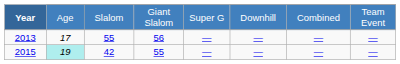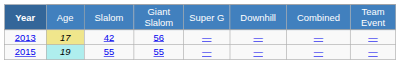2013 | column 2: no background -> khaki background
2013 | column 3: 55 -> 42
2015 | column 3: 42 -> 55
